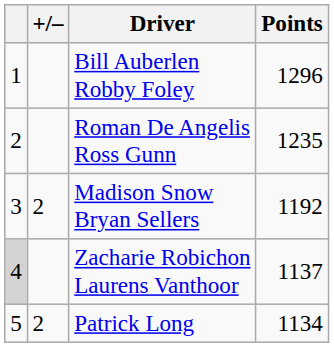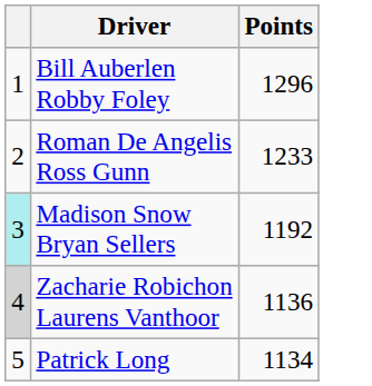- column: +/– | 2 | 2
Roman De Angelis Ross Gunn | Points: 1235 -> 1233
Madison Snow Bryan Sellers | column 1: no background -> paleturquoise background
Zacharie Robichon Laurens Vanthoor | Points: 1137 -> 1136
